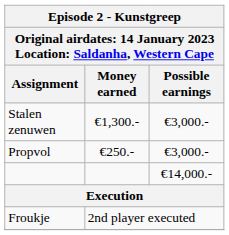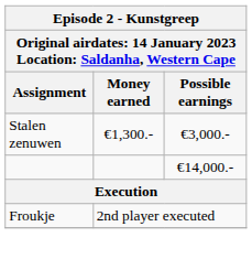- row: Propvol | €250.- | €3,000.-
